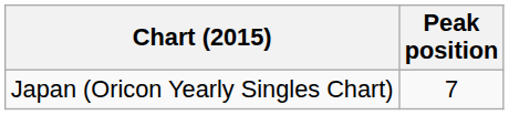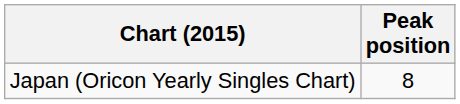Japan (Oricon Yearly Singles Chart) | Peak position: 7 -> 8
